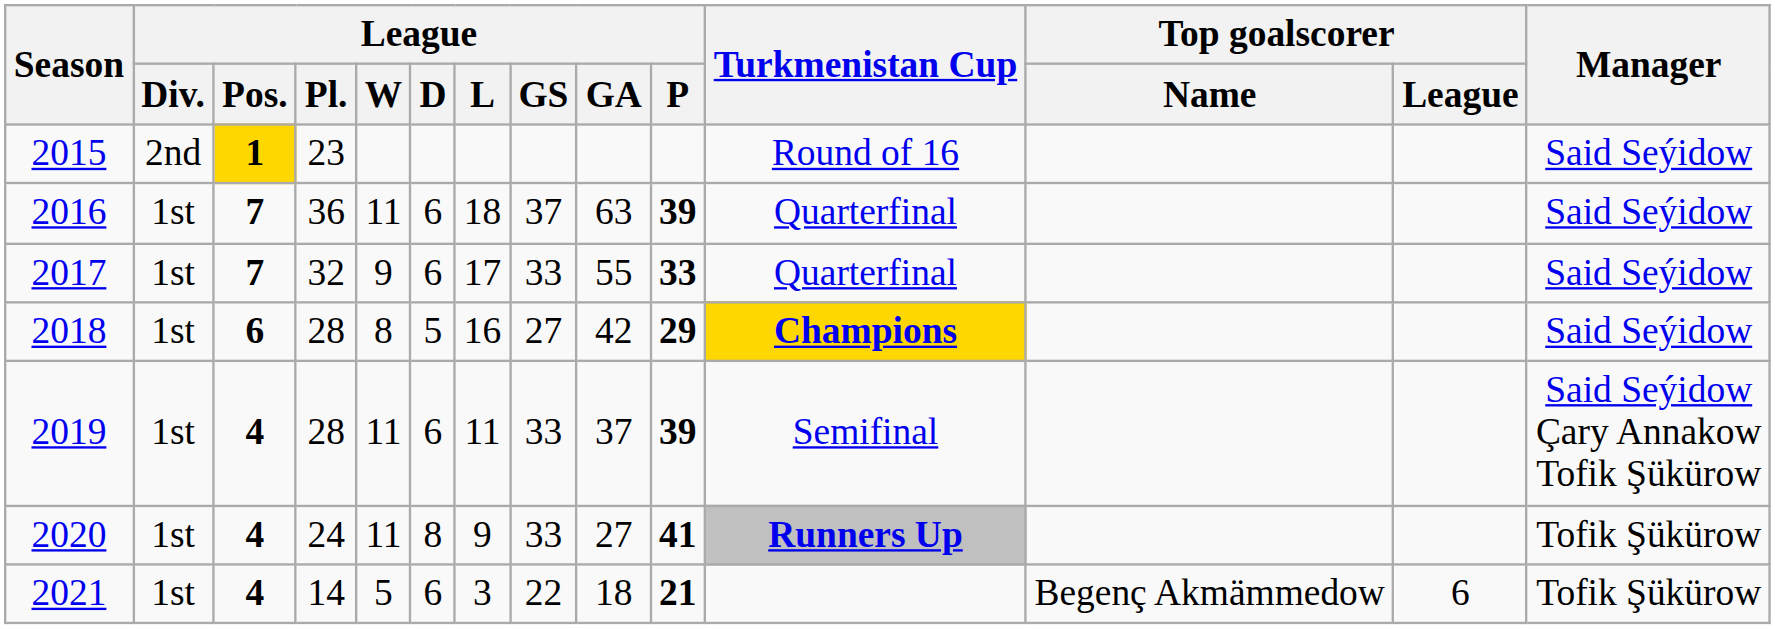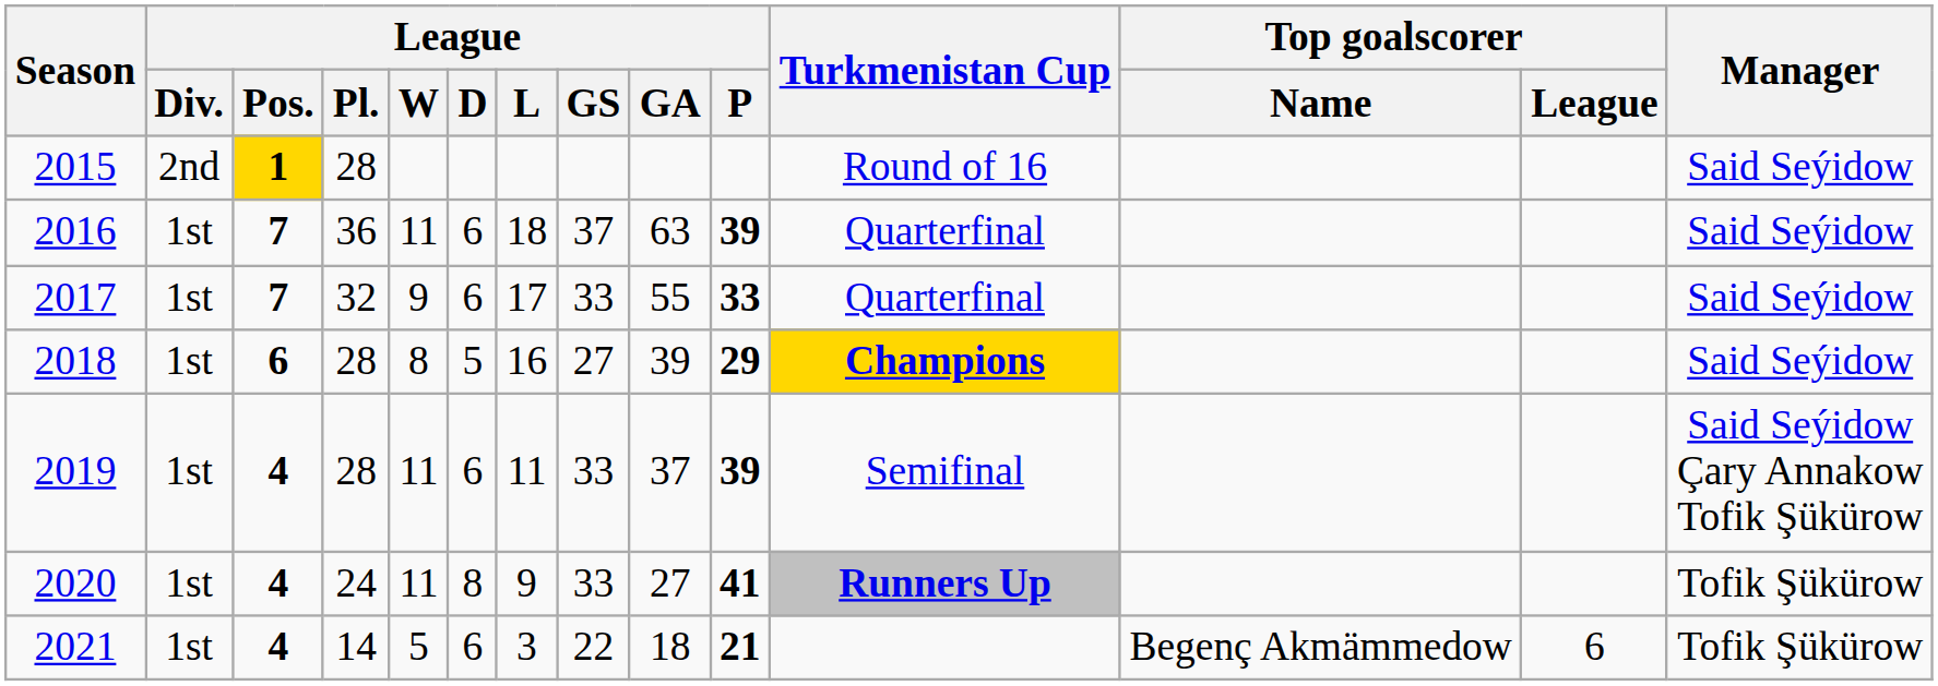2015 | League / Pl.: 23 -> 28
2018 | League / GA: 42 -> 39
